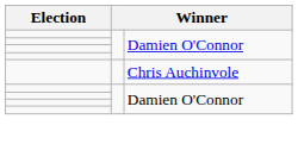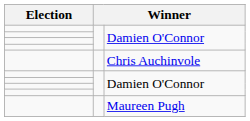+ row: Maureen Pugh
